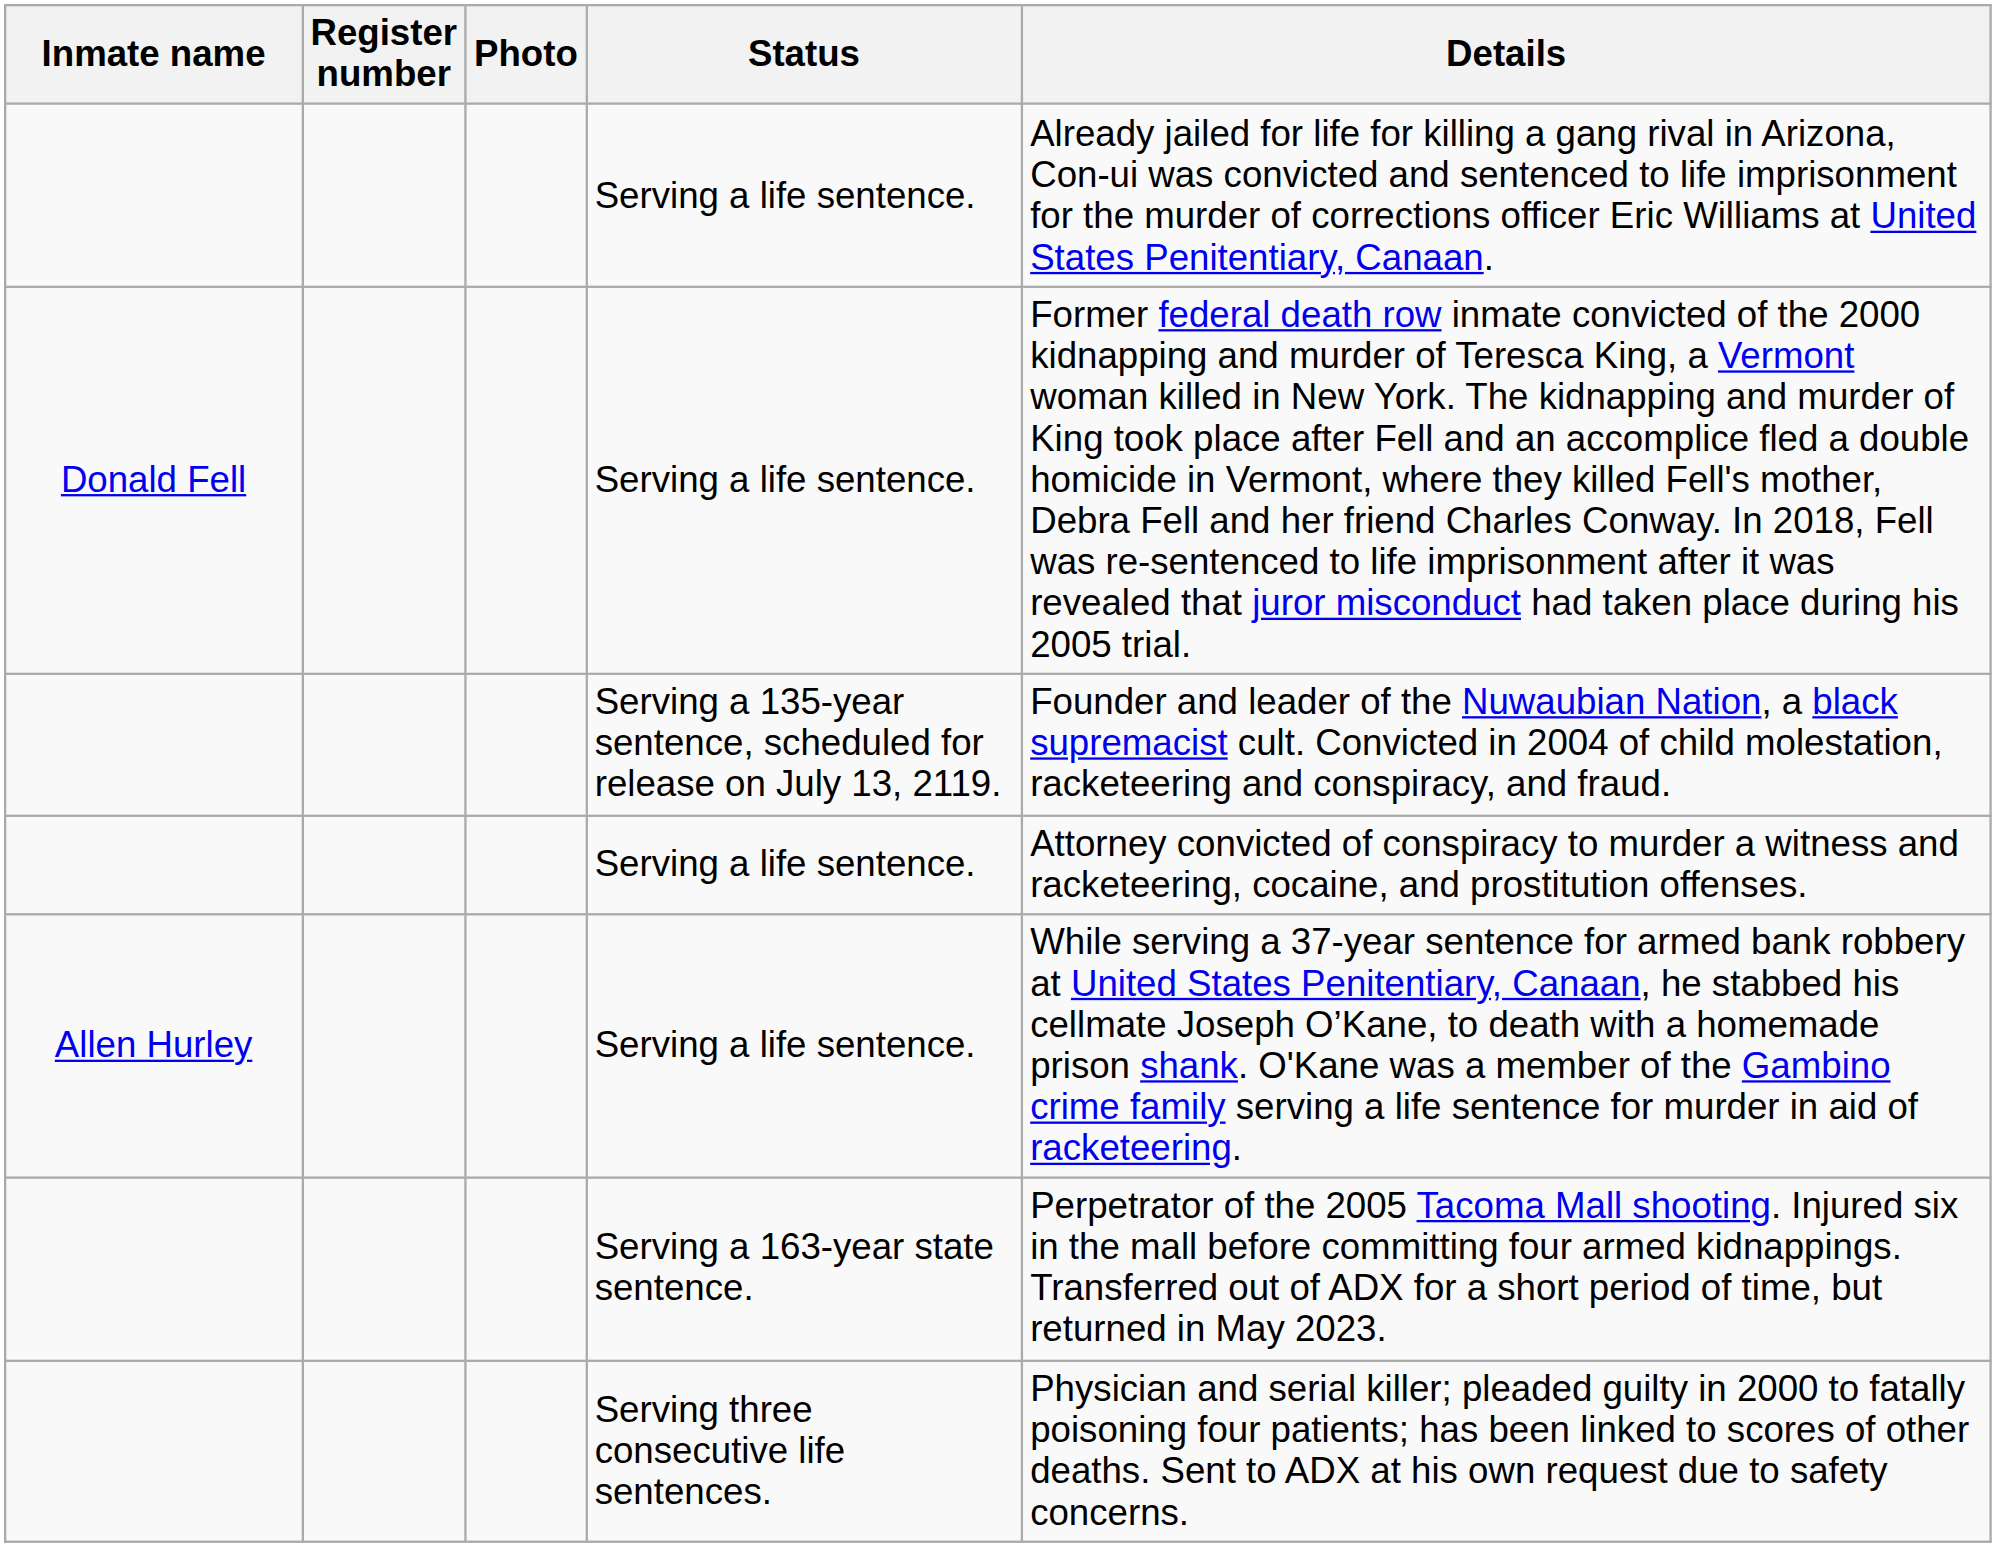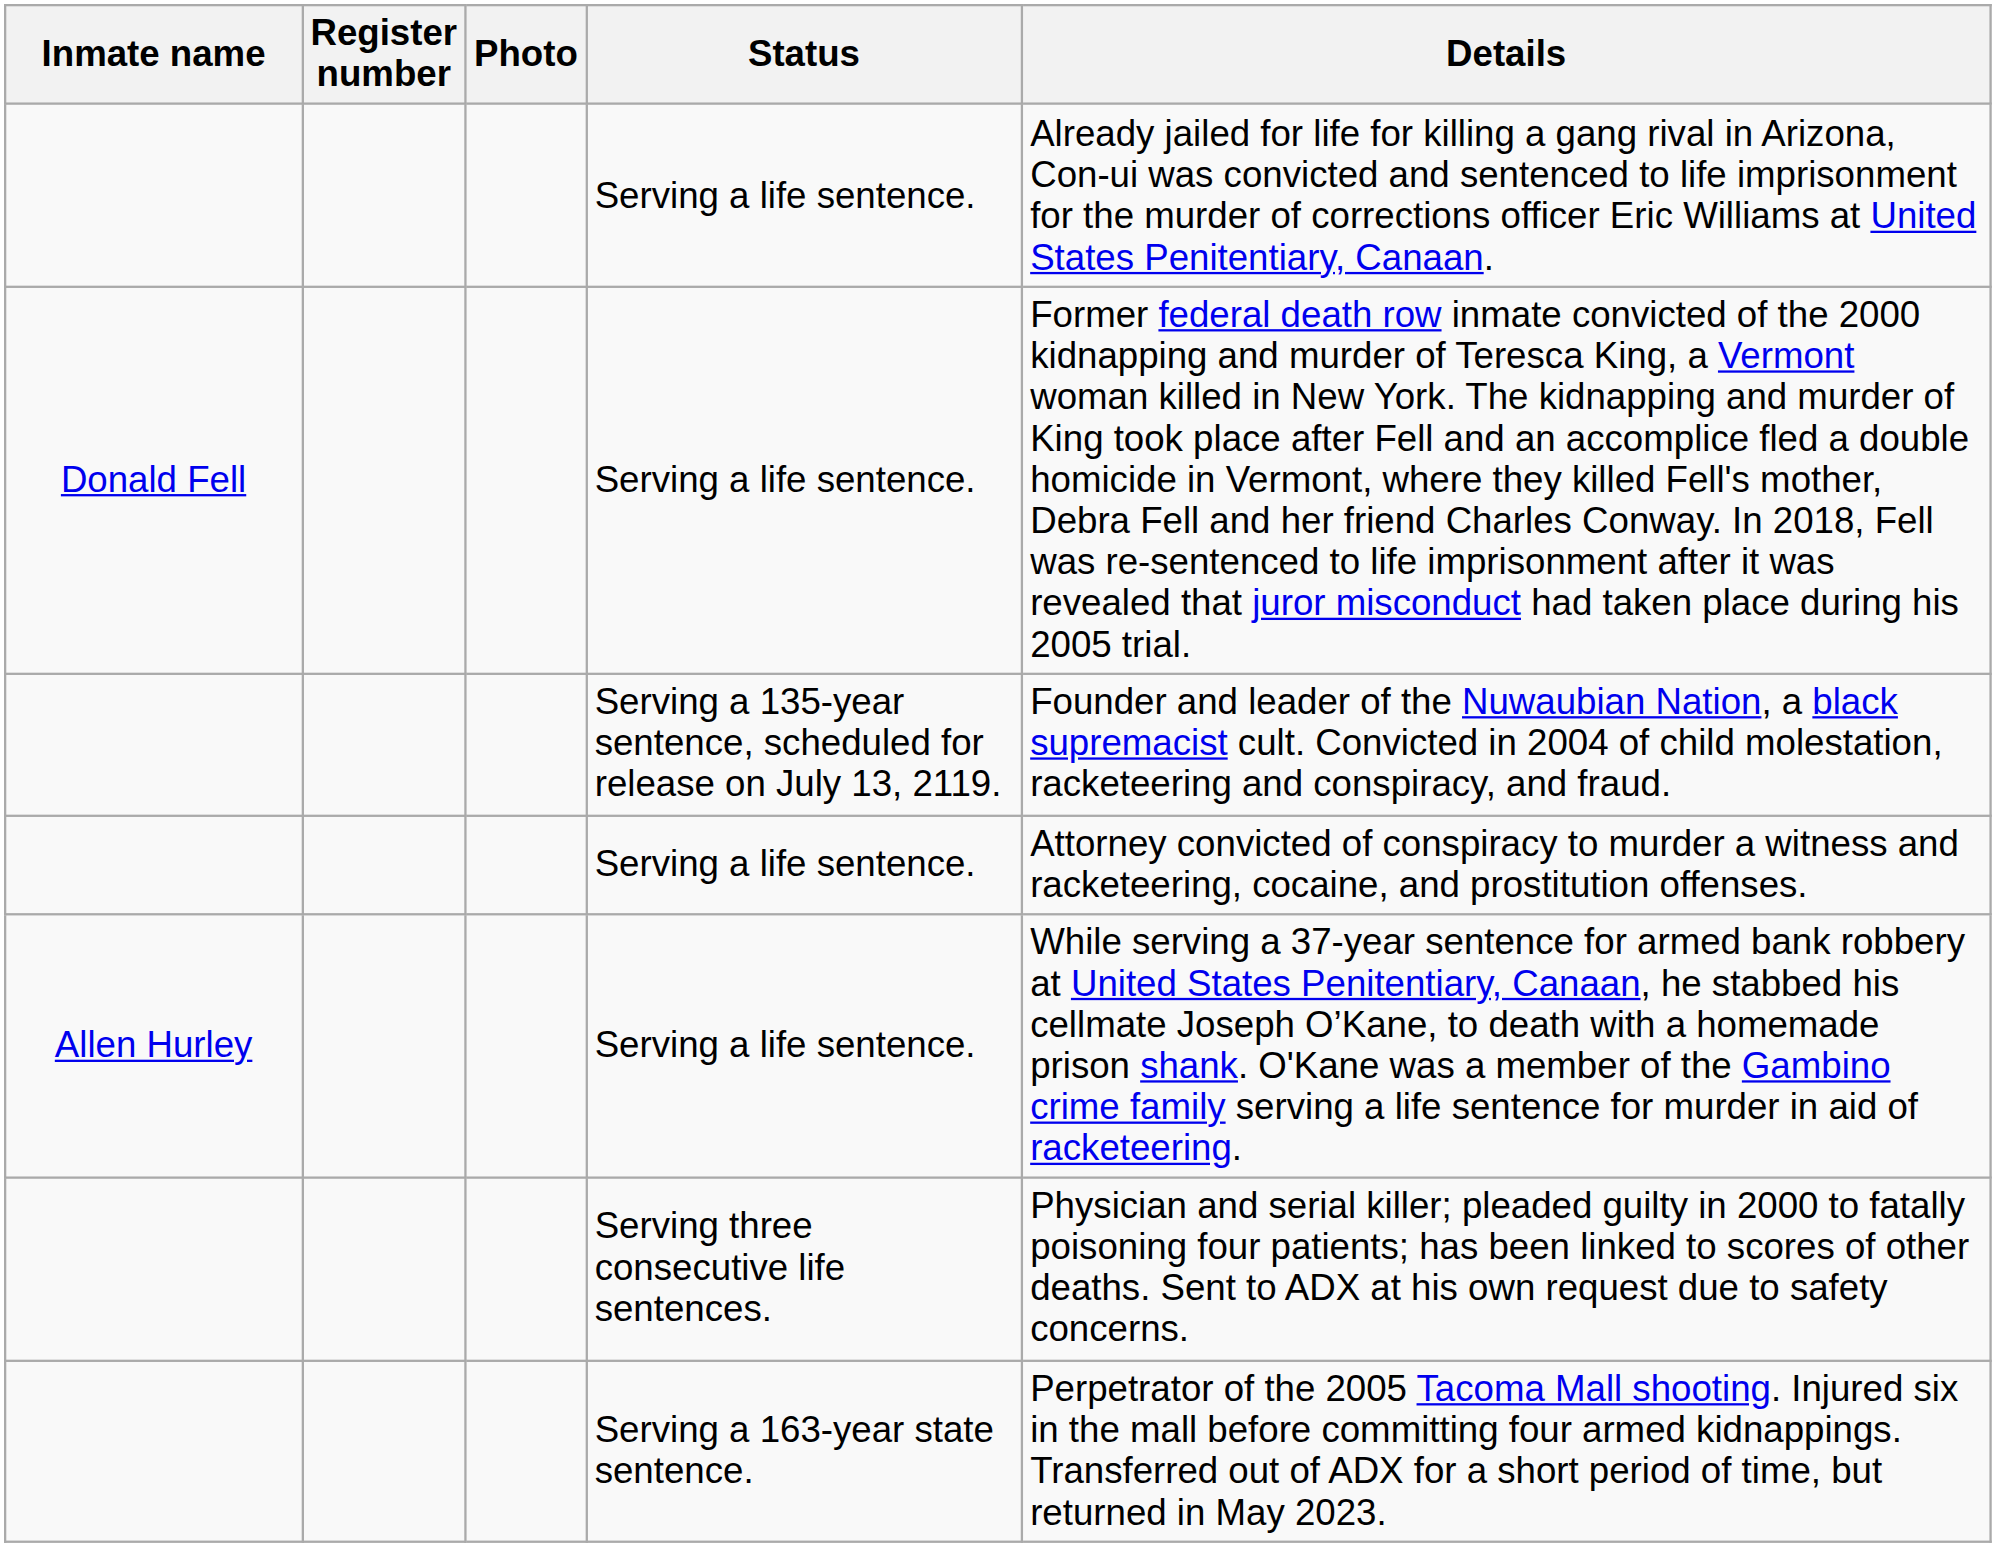rows swapped: Serving a 163-year state sentence. <-> Serving three consecutive life sentences.
